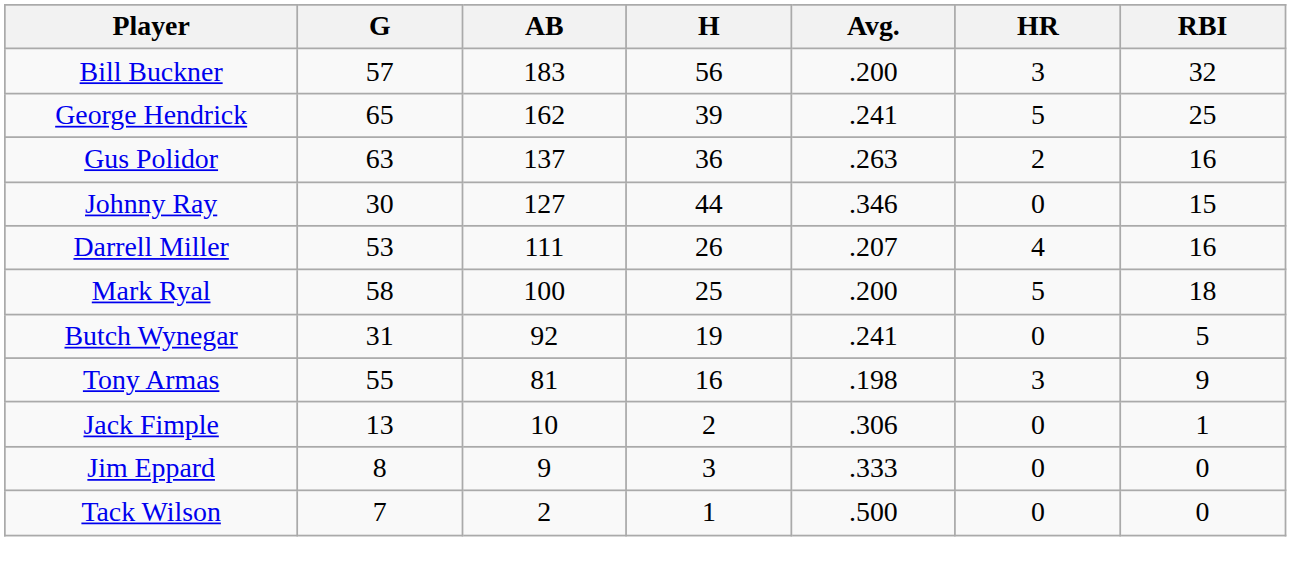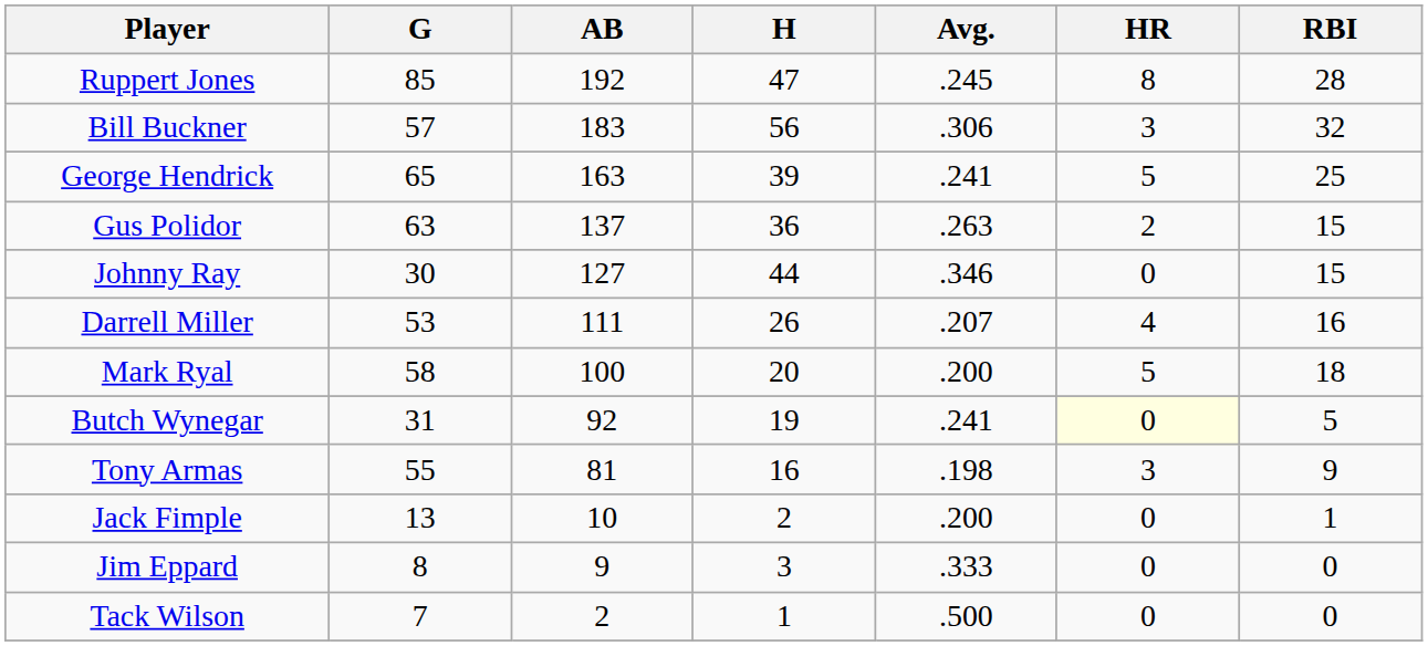+ row: Ruppert Jones | 85 | 192 | 47 | .245 | 8 | 28
Bill Buckner | Avg.: .200 -> .306
George Hendrick | AB: 162 -> 163
Gus Polidor | RBI: 16 -> 15
Mark Ryal | H: 25 -> 20
Butch Wynegar | HR: no background -> lightyellow background
Jack Fimple | Avg.: .306 -> .200
